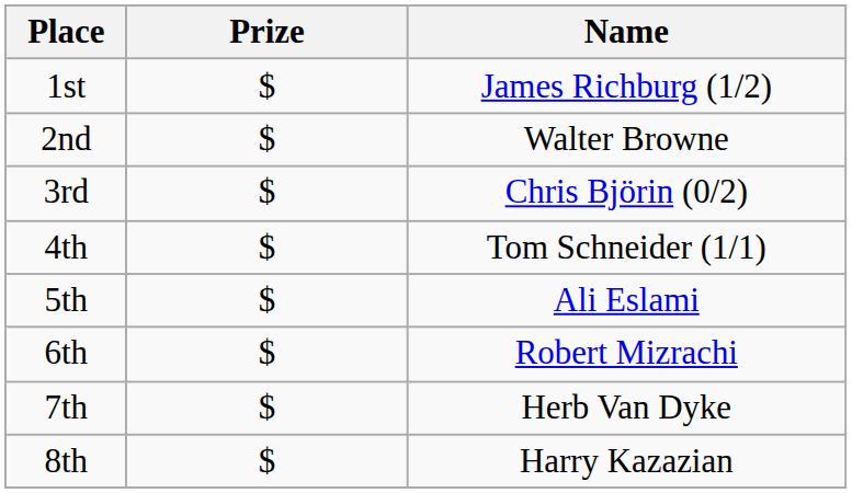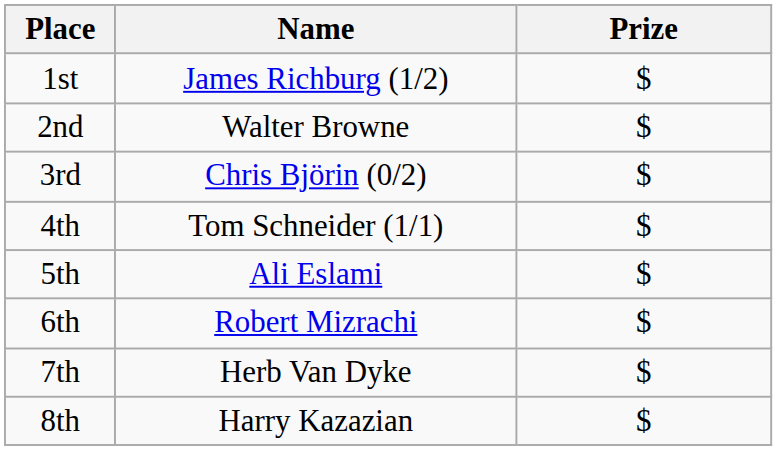columns swapped: Name <-> Prize
